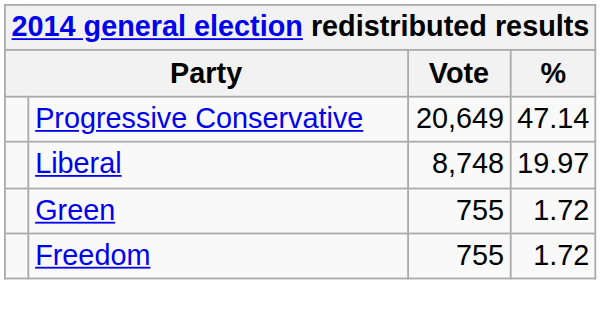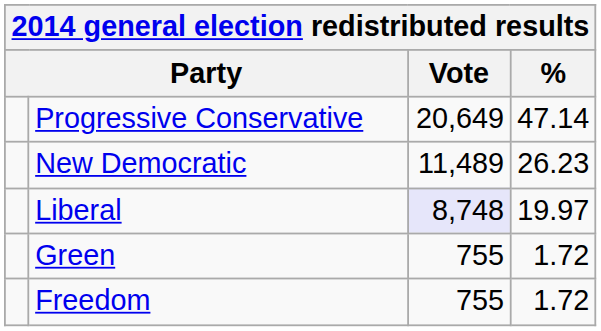+ row: New Democratic | 11,489 | 26.23
Liberal | Vote: no background -> lavender background
